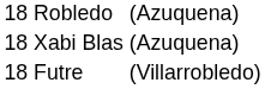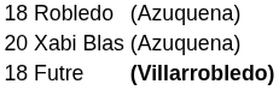Xabi Blas | column 1: 18 -> 20
Futre | column 3: normal -> bold
